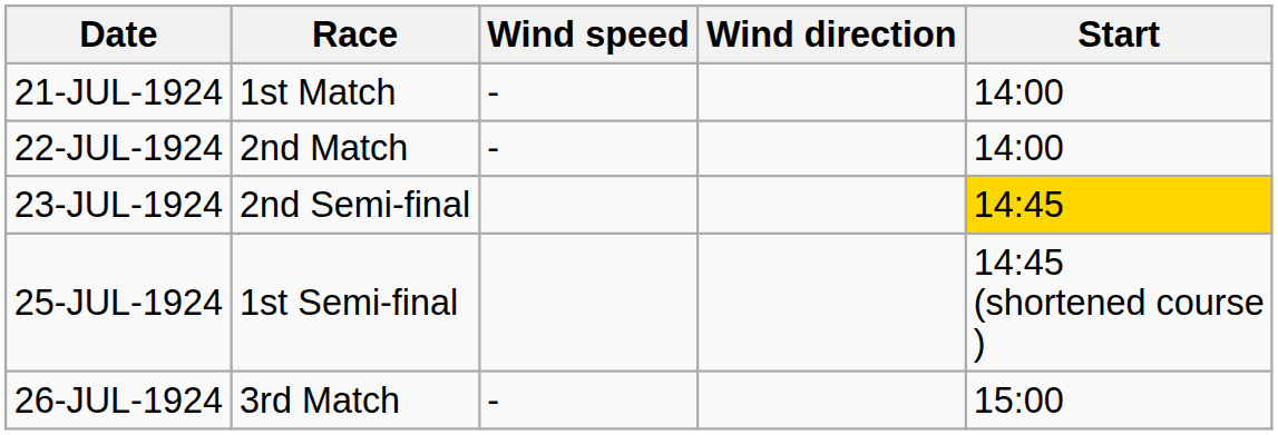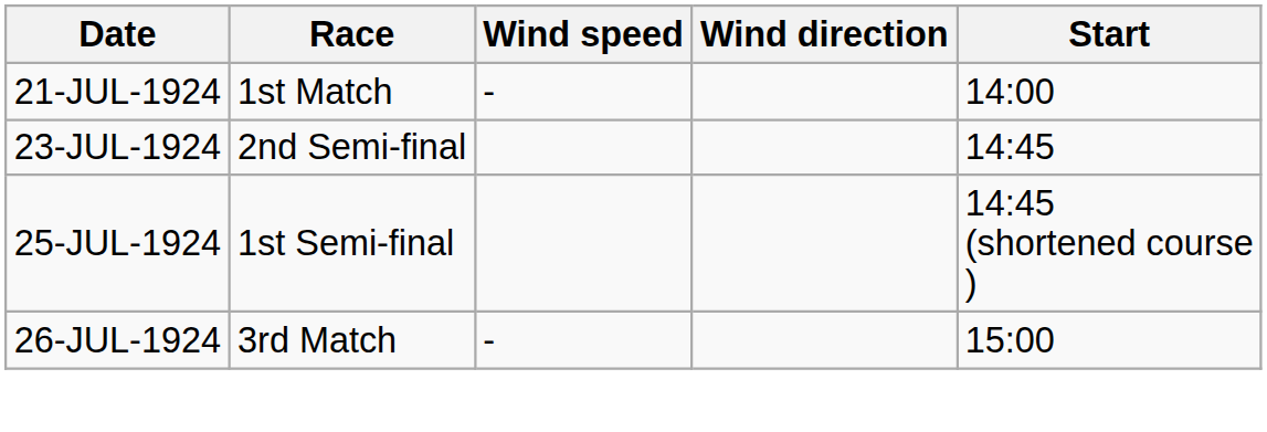- row: 22-JUL-1924 | 2nd Match | - | 14:00
23-JUL-1924 | Start: gold background -> no background
